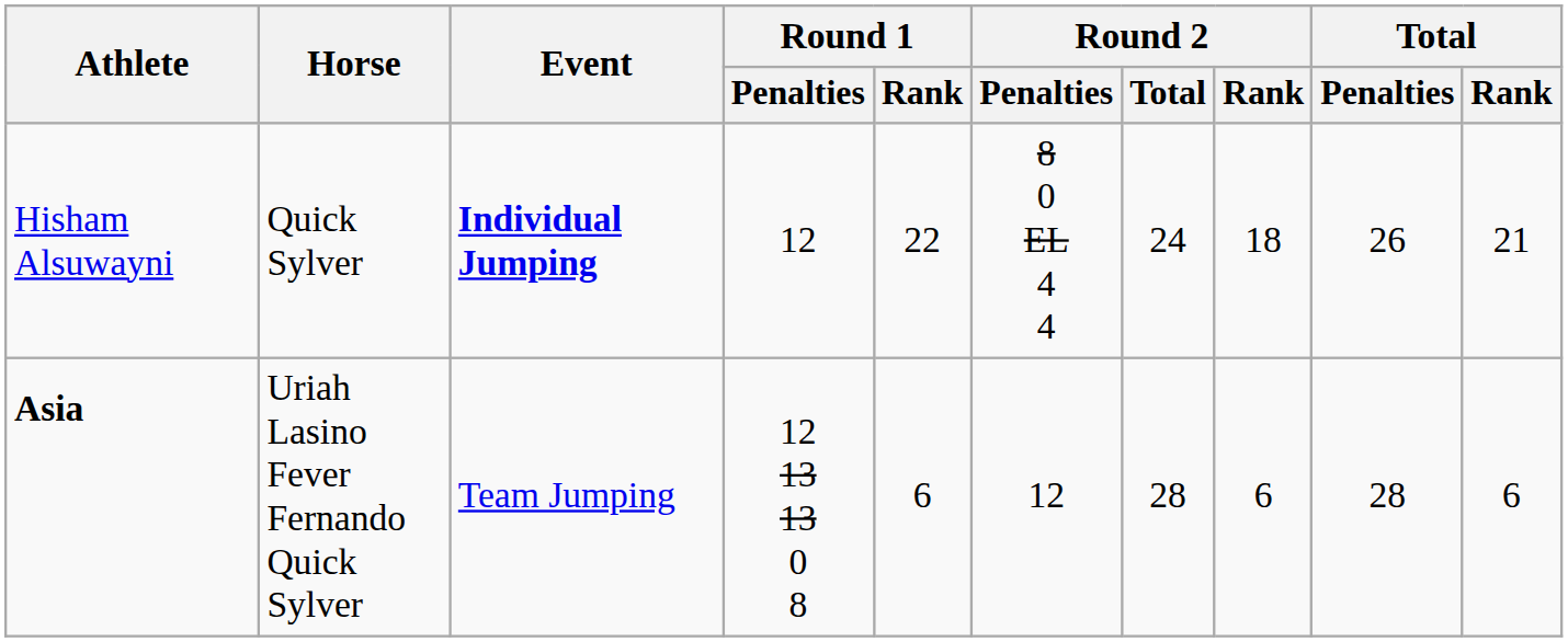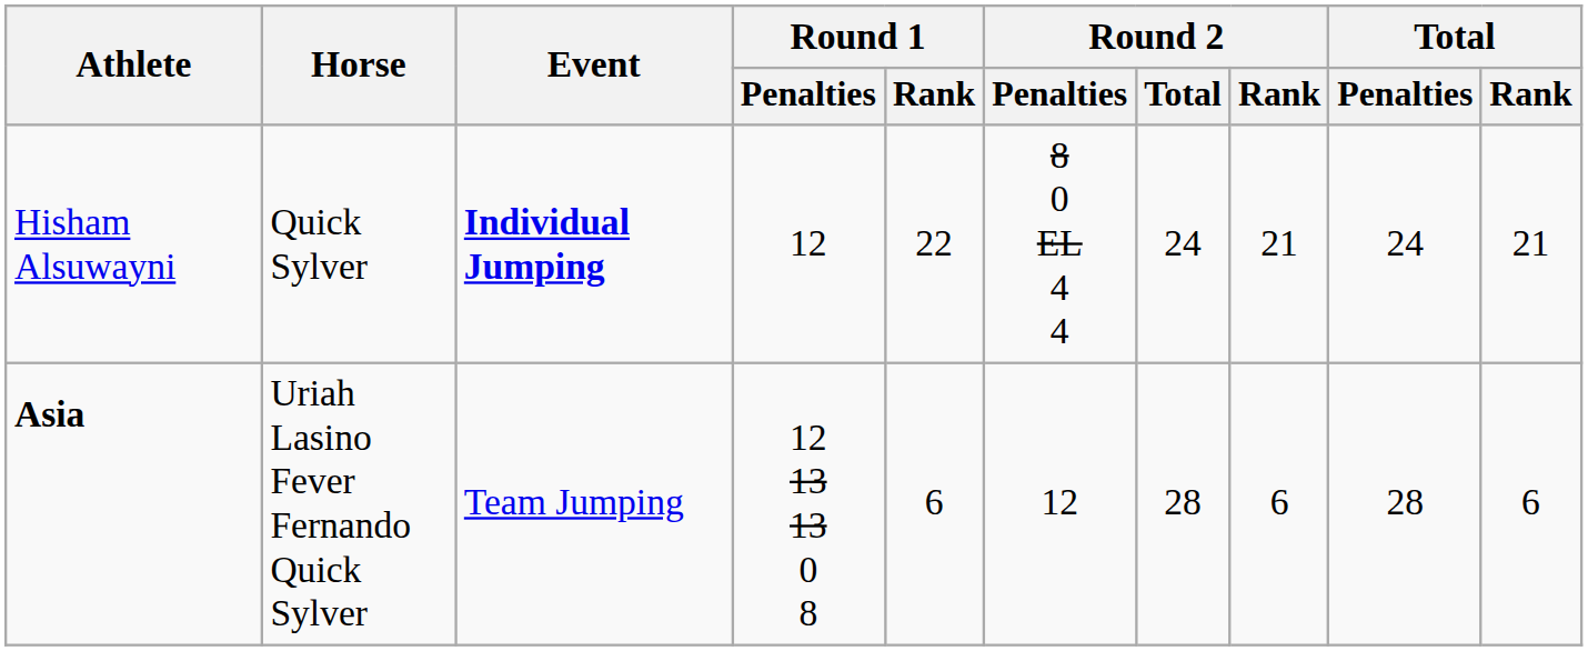Hisham Alsuwayni | Round 2 / Rank: 18 -> 21
Hisham Alsuwayni | Total / Penalties: 26 -> 24
